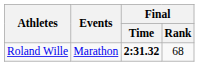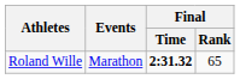Roland Wille | Final / Rank: 68 -> 65
